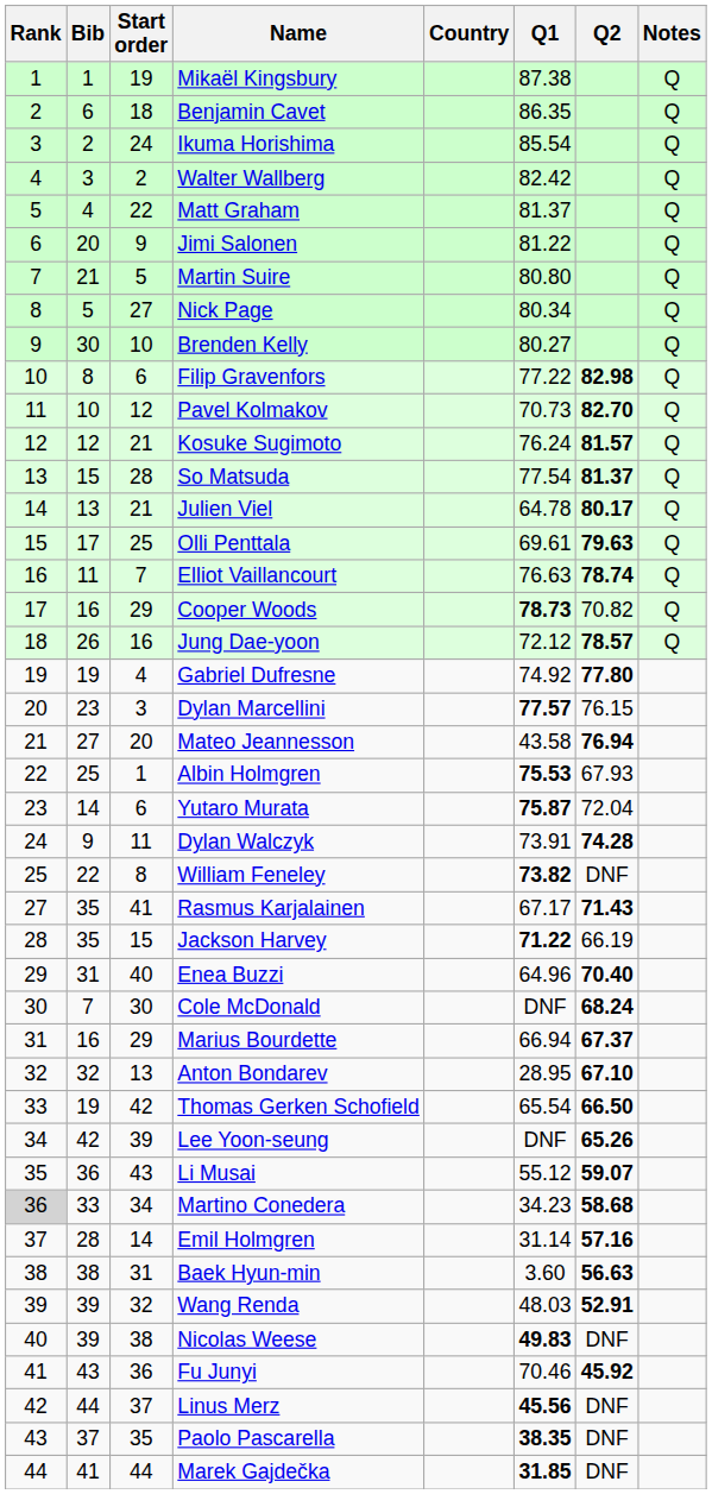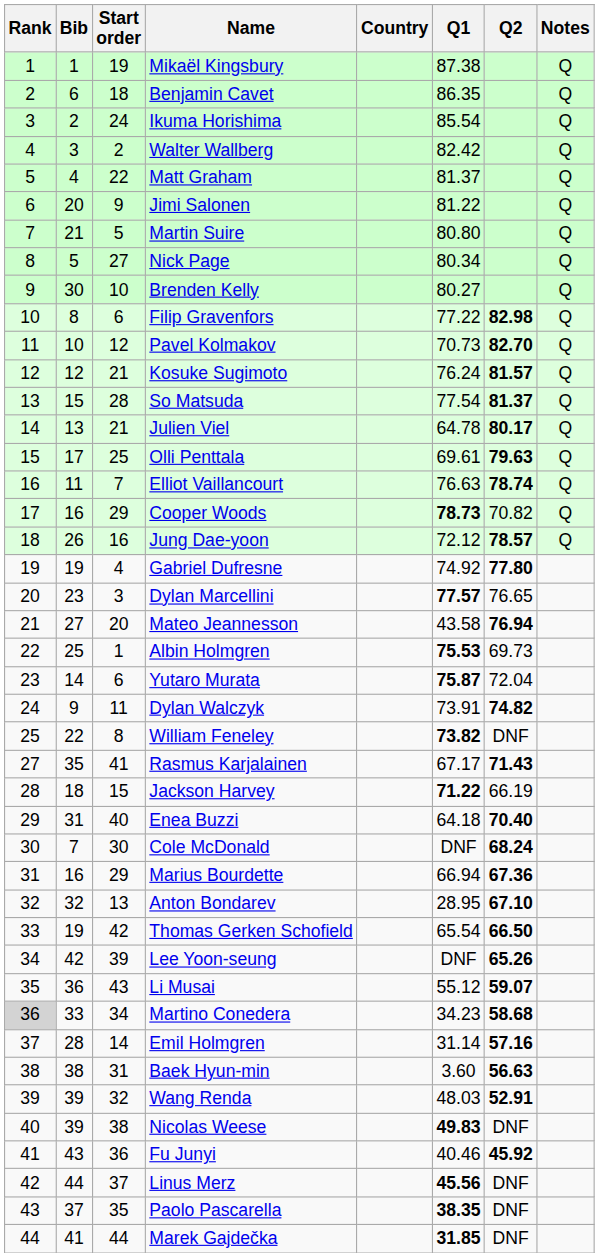Dylan Marcellini | Q2: 76.15 -> 76.65
Albin Holmgren | Q2: 67.93 -> 69.73
Dylan Walczyk | Q2: 74.28 -> 74.82
Jackson Harvey | Bib: 35 -> 18
Enea Buzzi | Q1: 64.96 -> 64.18
Marius Bourdette | Q2: 67.37 -> 67.36
Fu Junyi | Q1: 70.46 -> 40.46
